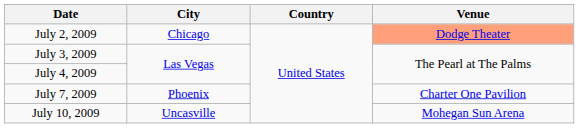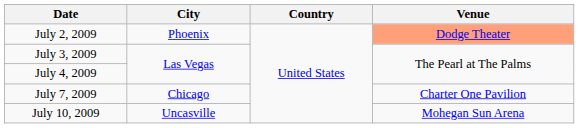July 2, 2009 | City: Chicago -> Phoenix
July 7, 2009 | City: Phoenix -> Chicago
